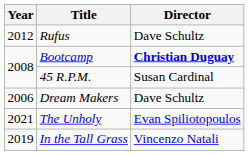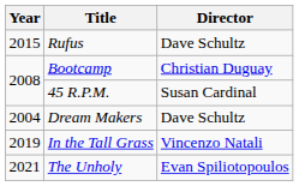Rufus | Year: 2012 -> 2015
Bootcamp | Director: bold -> normal
Dream Makers | Year: 2006 -> 2004
rows swapped: In the Tall Grass <-> The Unholy
